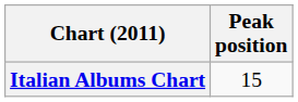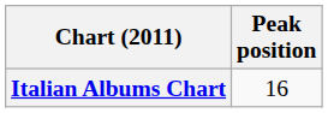Italian Albums Chart | Peak position: 15 -> 16
